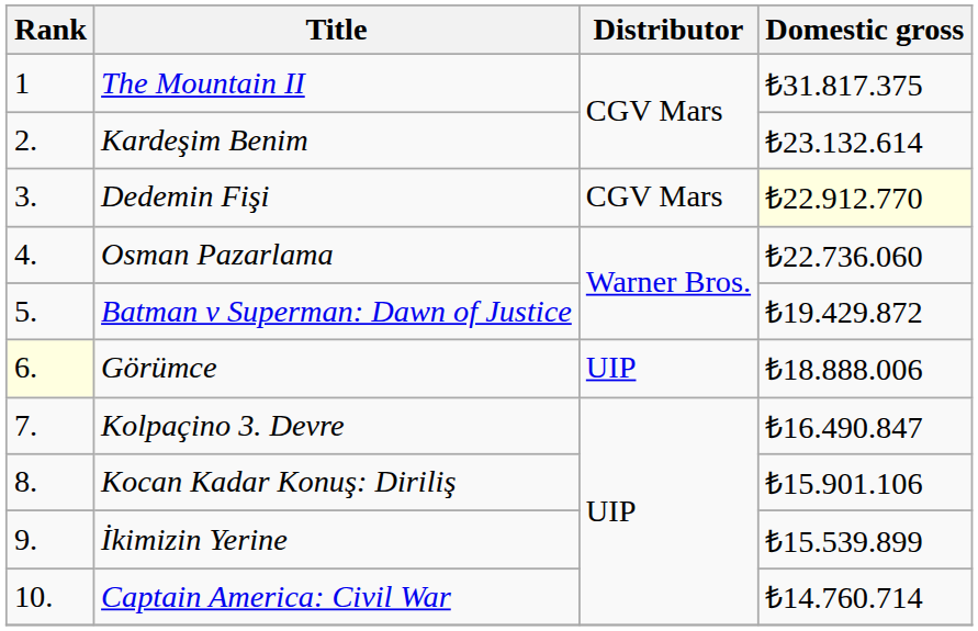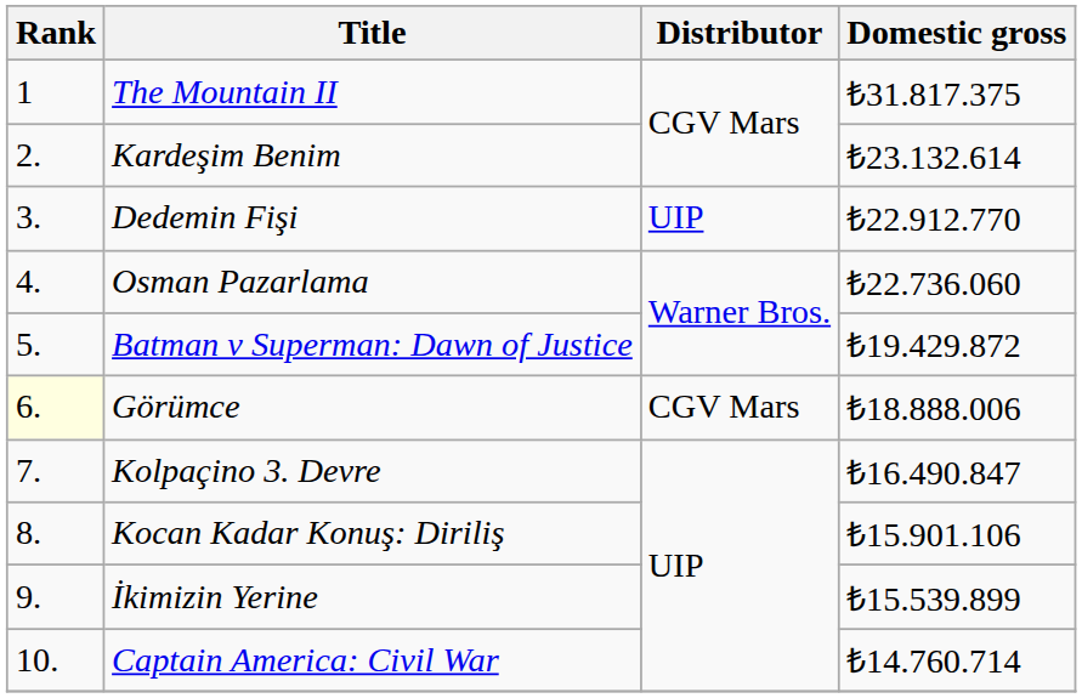Dedemin Fişi | Distributor: CGV Mars -> UIP
Dedemin Fişi | Domestic gross: lightyellow background -> no background
Görümce | Distributor: UIP -> CGV Mars
